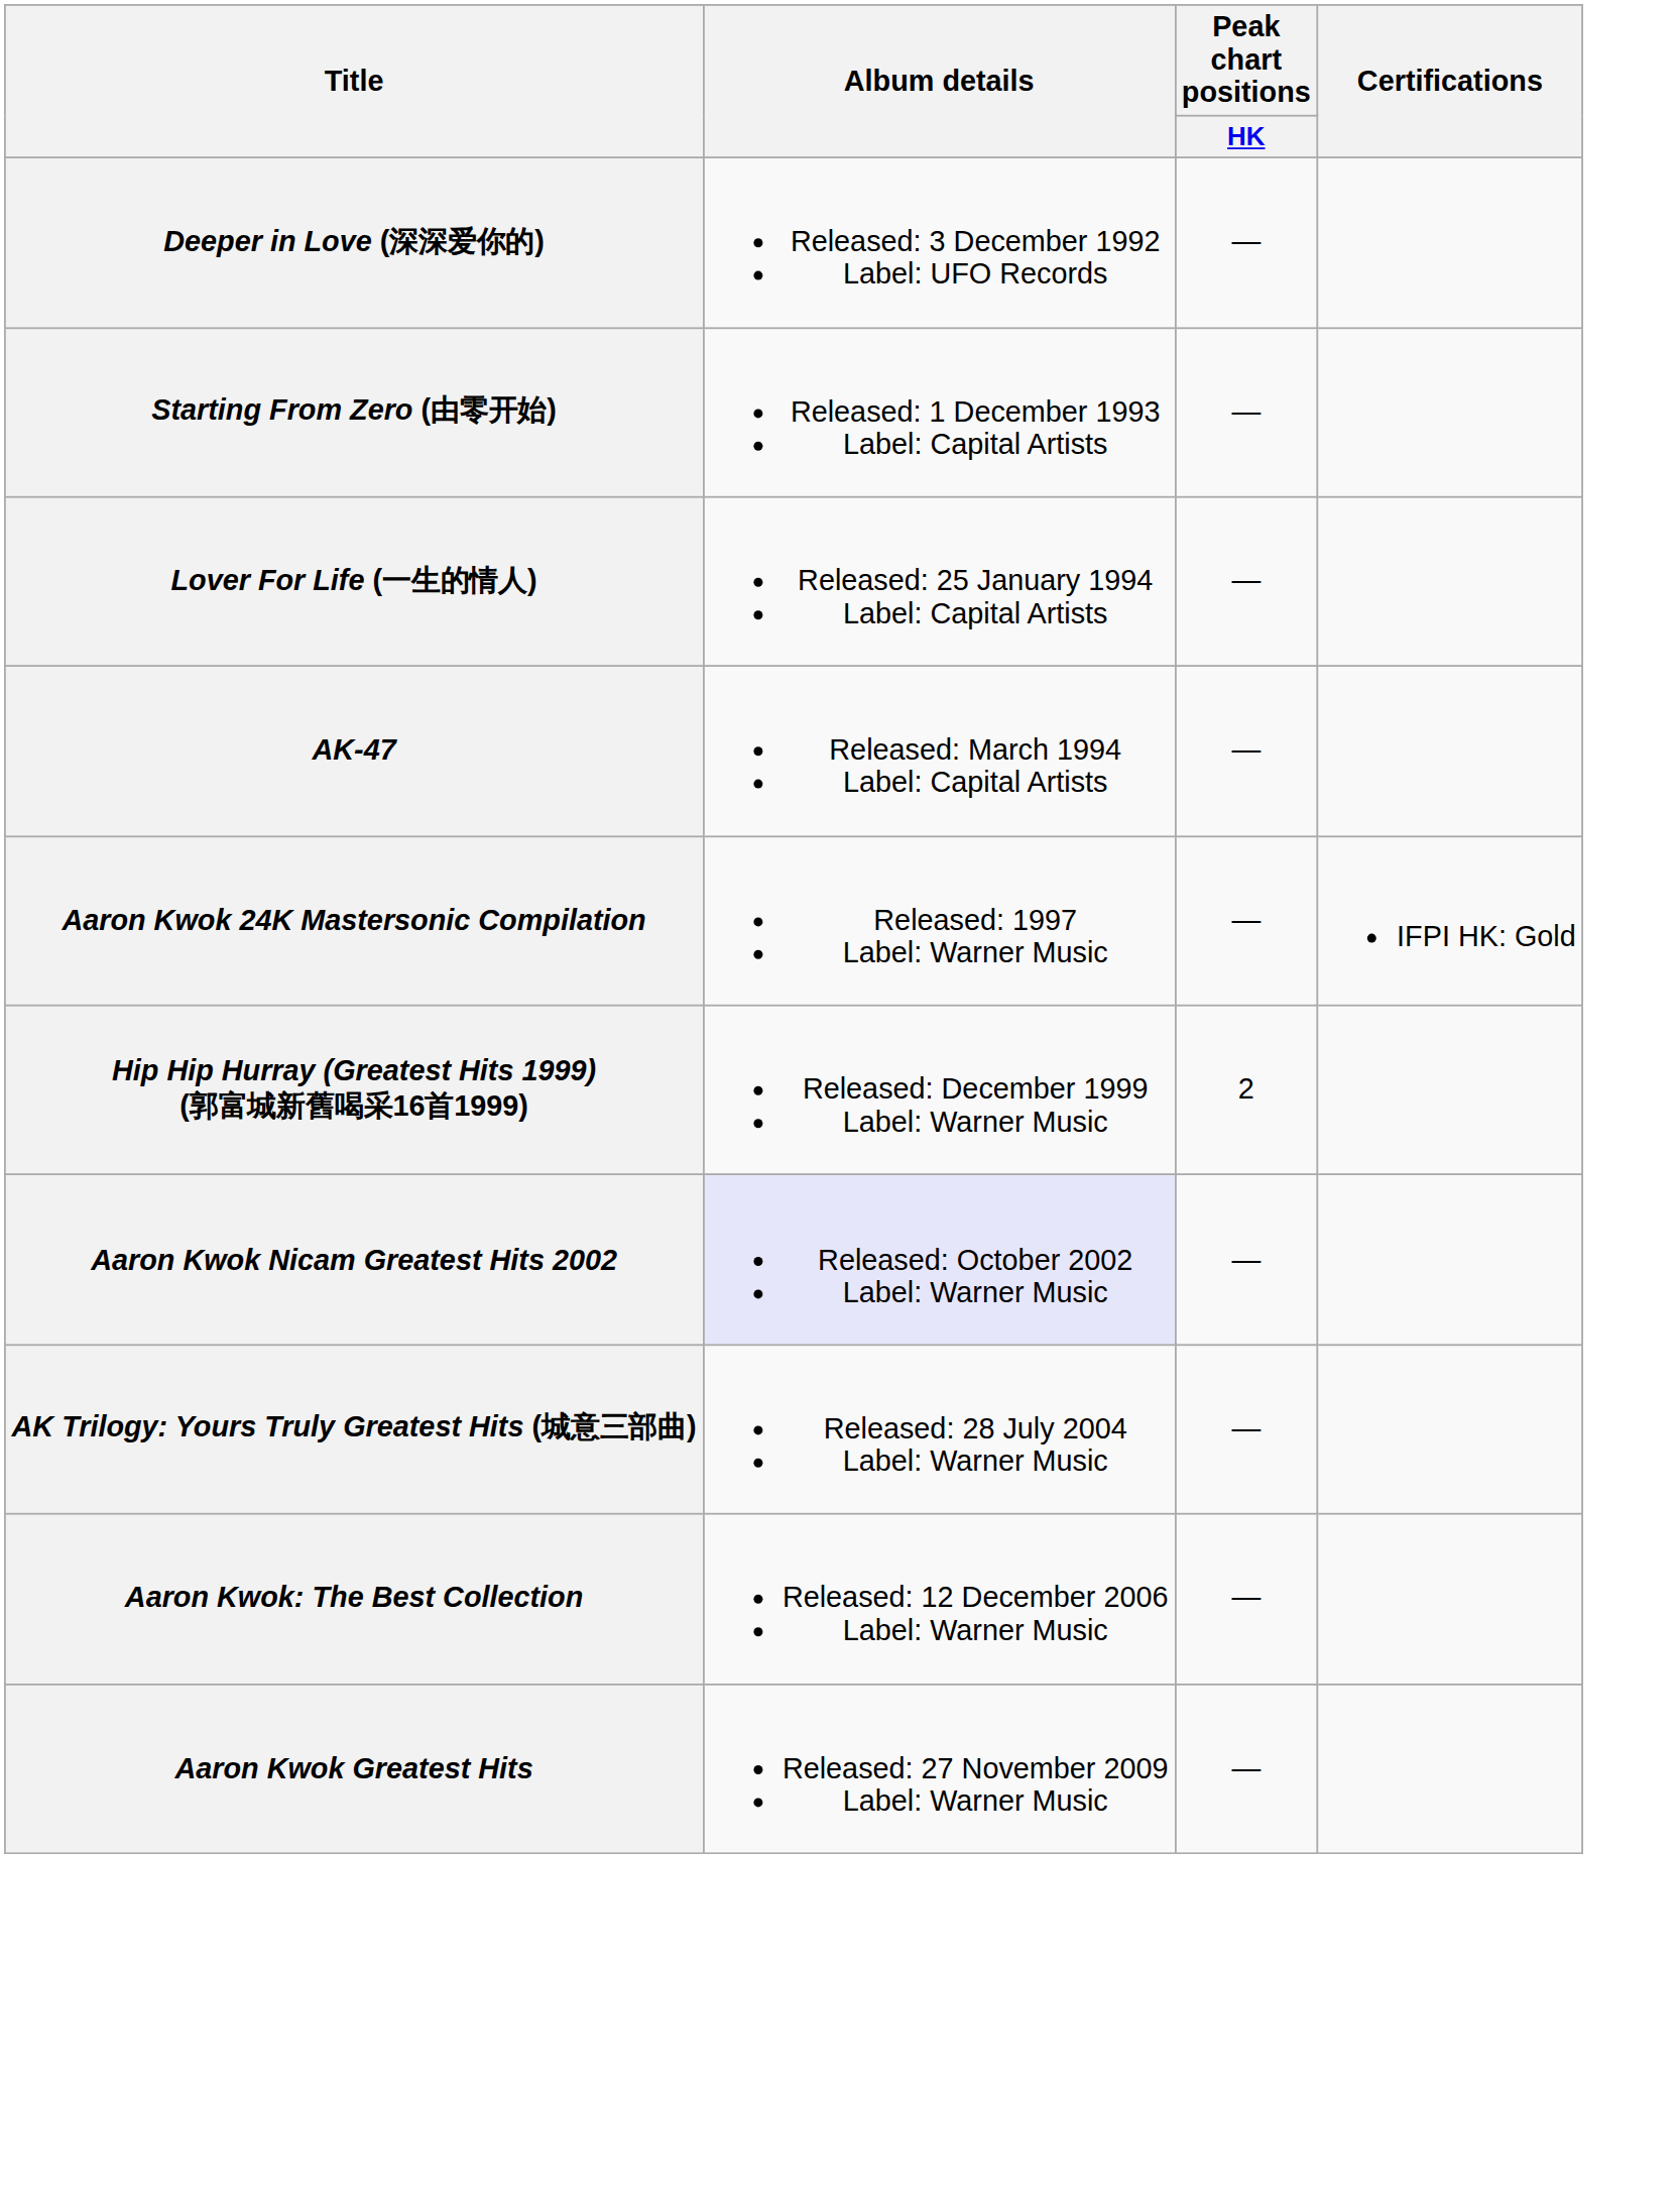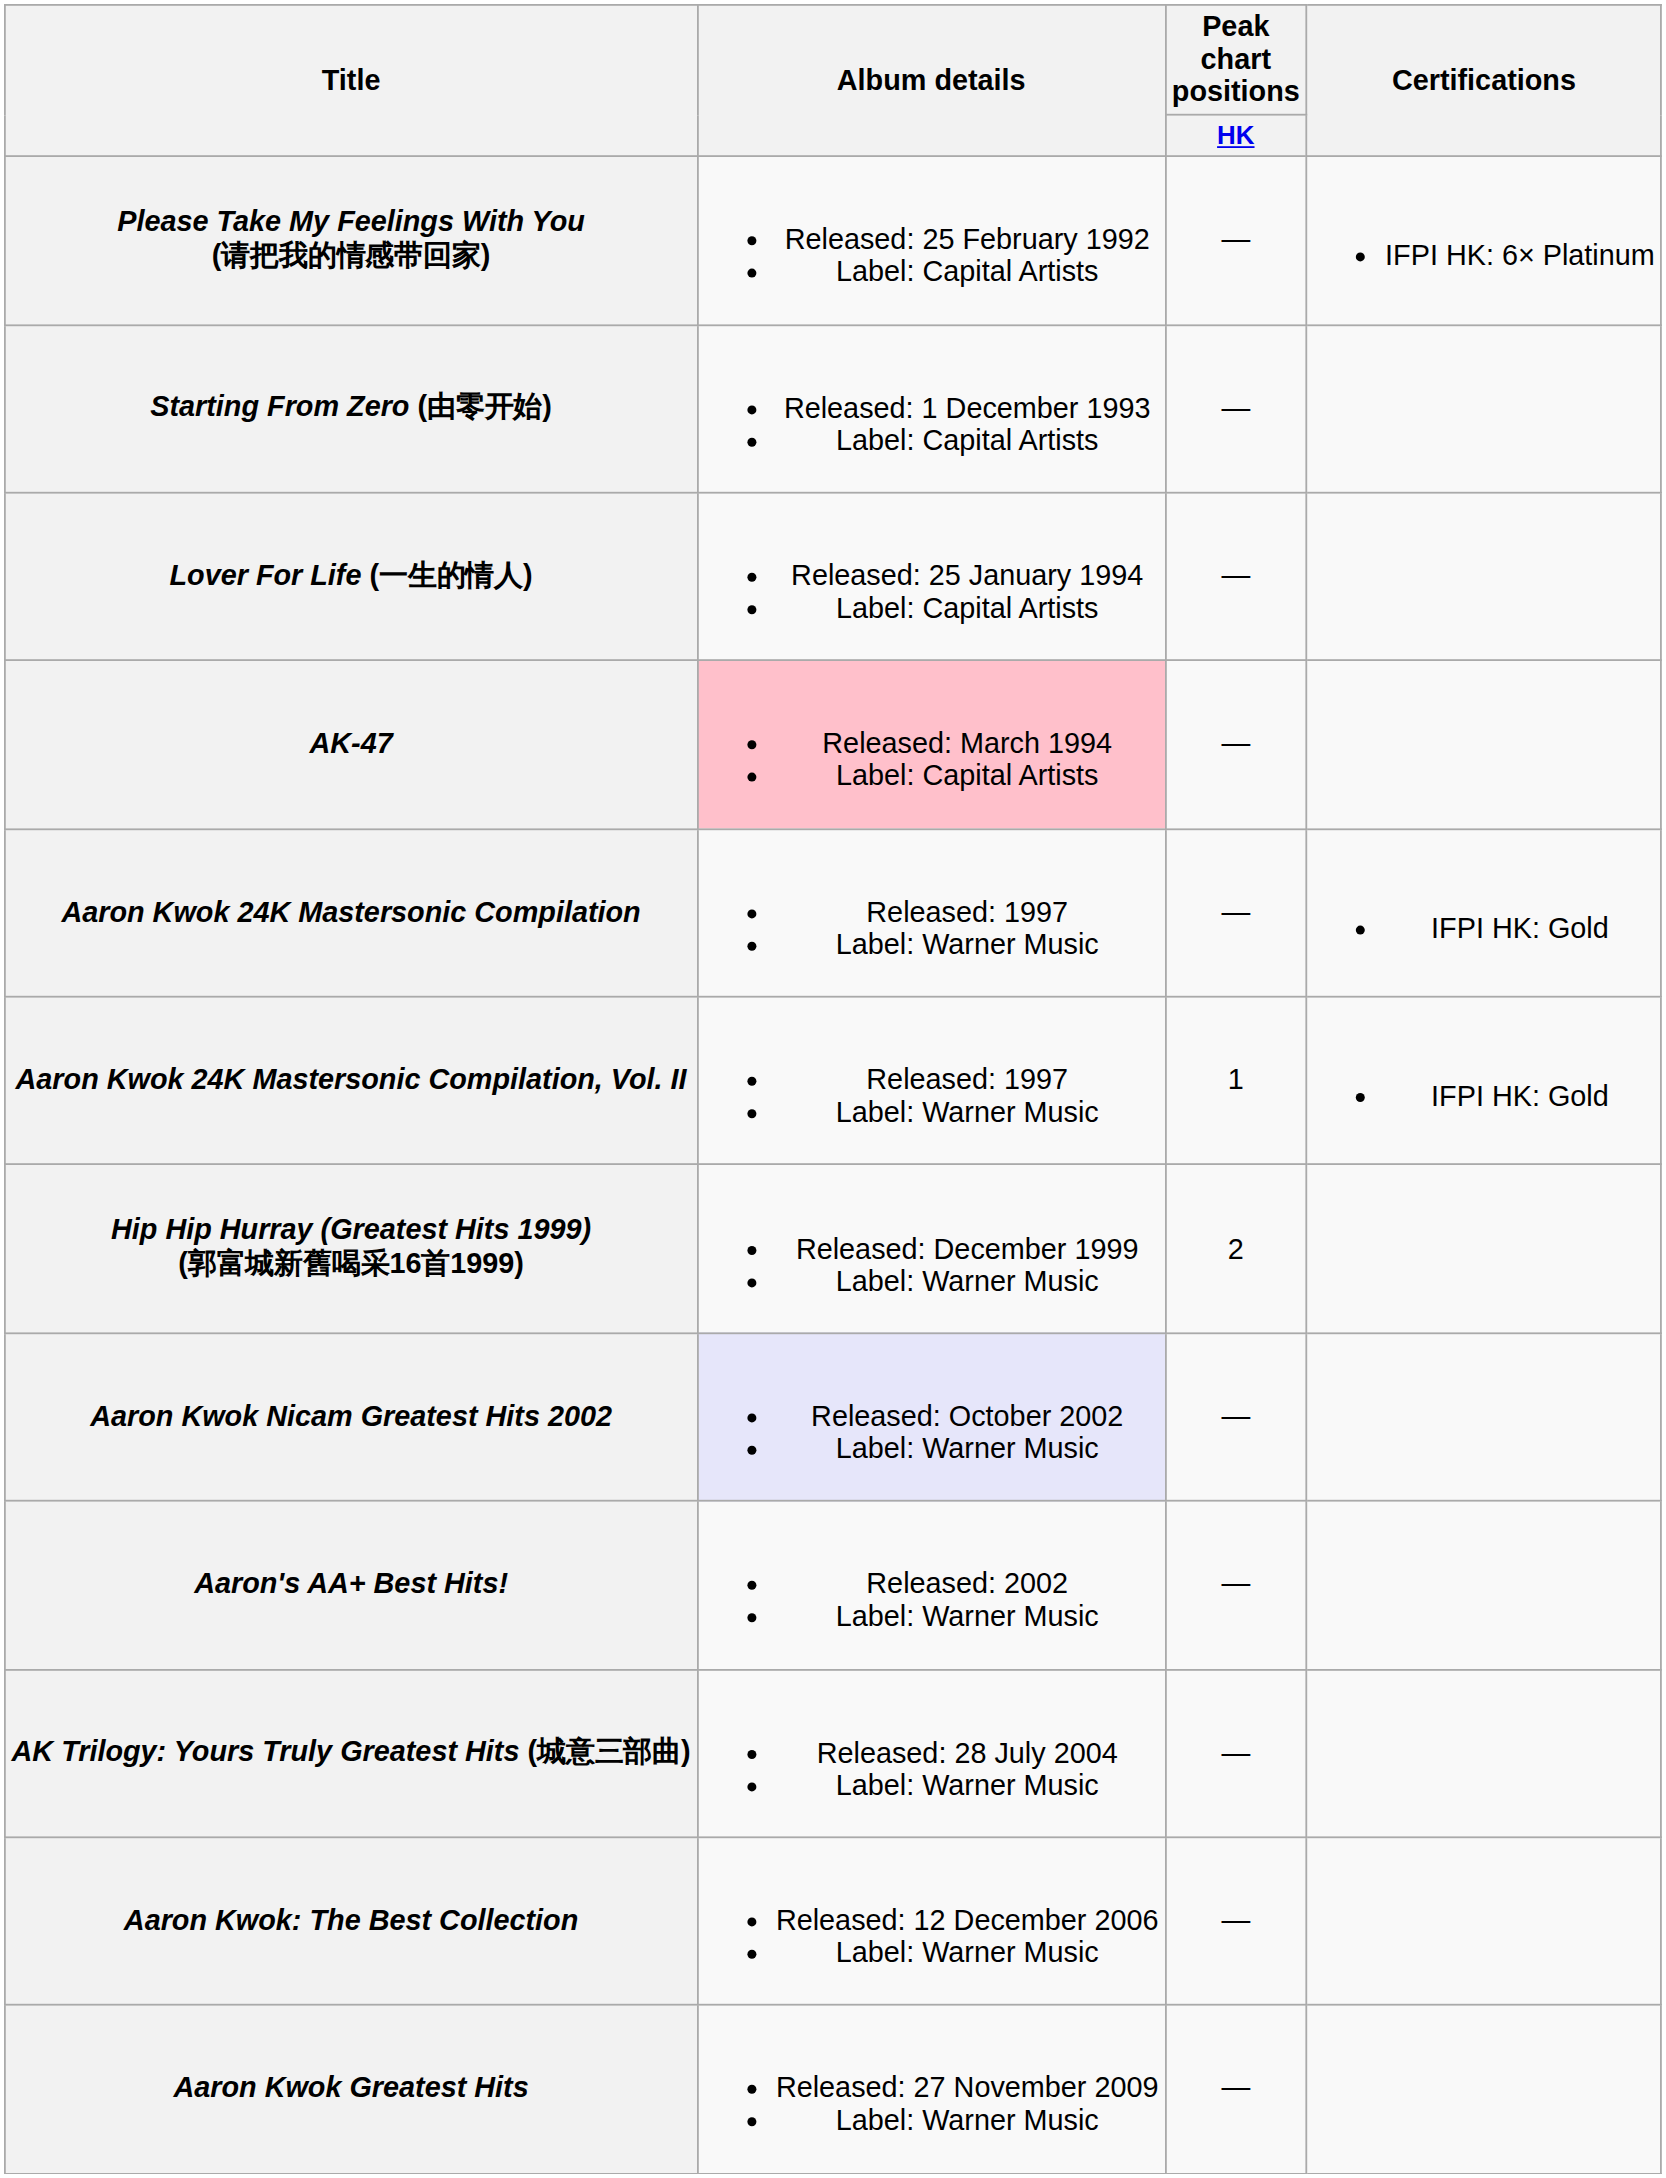+ row: Please Take My Feelings With You (请把我的情感带回家) | Released: 25 February 1992 Label: Capital Artists | — | IFPI HK: 6× Platinum
- row: Deeper in Love (深深爱你的) | Released: 3 December 1992 Label: UFO Records | —
AK-47 | Album details: no background -> pink background
+ row: Aaron Kwok 24K Mastersonic Compilation, Vol. II | Released: 1997 Label: Warner Music | 1 | IFPI HK: Gold
+ row: Aaron's AA+ Best Hits! | Released: 2002 Label: Warner Music | —
